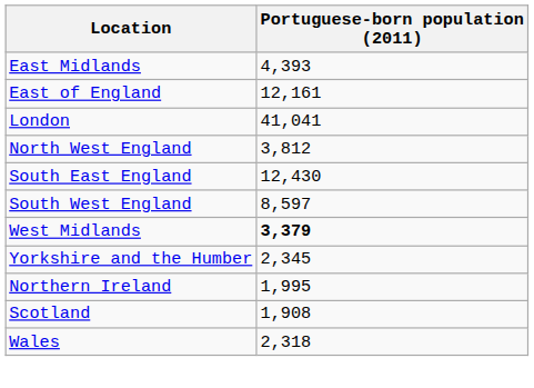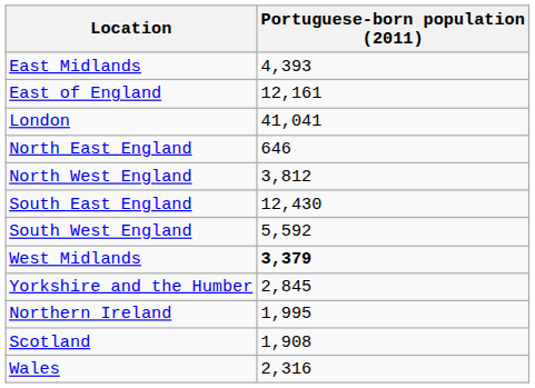+ row: North East England | 646
South West England | Portuguese-born population (2011): 8,597 -> 5,592
Yorkshire and the Humber | Portuguese-born population (2011): 2,345 -> 2,845
Wales | Portuguese-born population (2011): 2,318 -> 2,316
